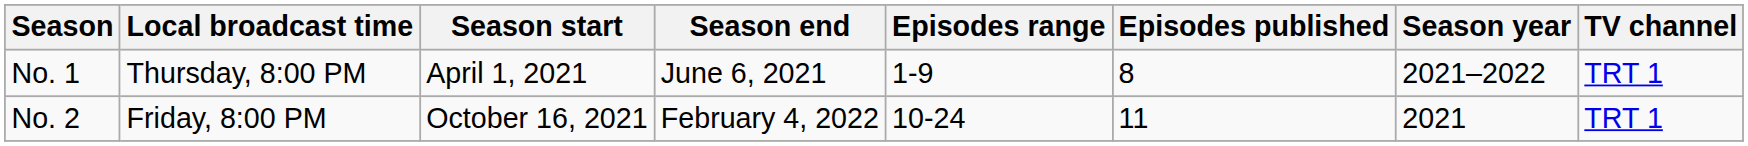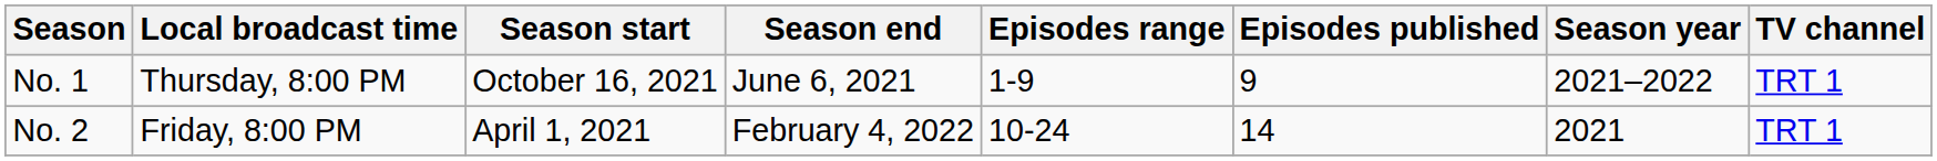No. 1 | Season start: April 1, 2021 -> October 16, 2021
No. 1 | Episodes published: 8 -> 9
No. 2 | Season start: October 16, 2021 -> April 1, 2021
No. 2 | Episodes published: 11 -> 14
